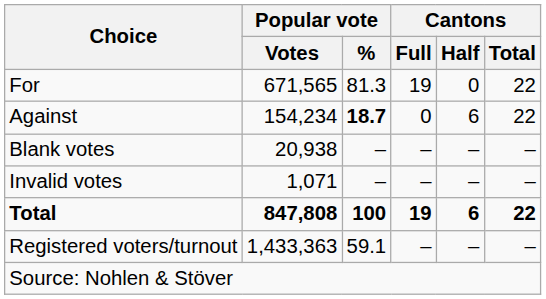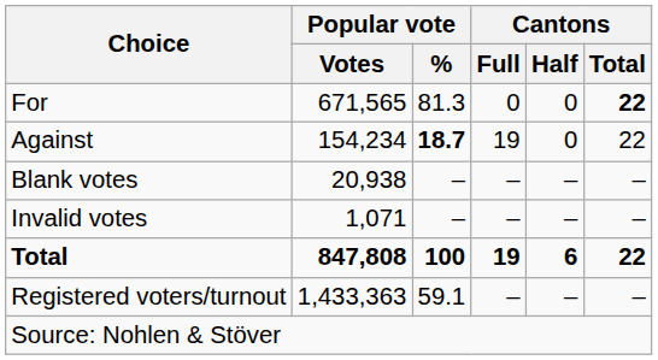For | Cantons / Full: 19 -> 0
For | Cantons / Total: normal -> bold
Against | Cantons / Full: 0 -> 19
Against | Cantons / Half: 6 -> 0
